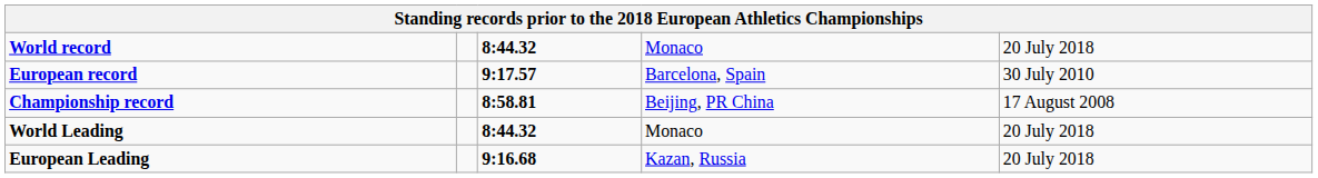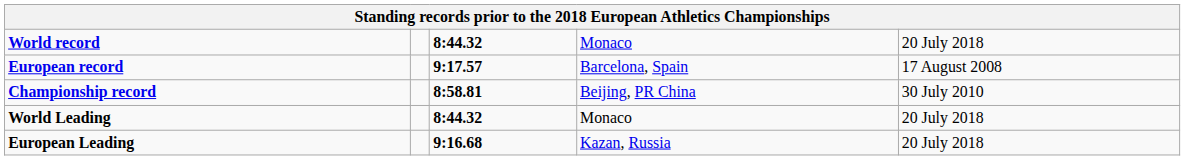European record | column 5: 30 July 2010 -> 17 August 2008
Championship record | column 5: 17 August 2008 -> 30 July 2010
